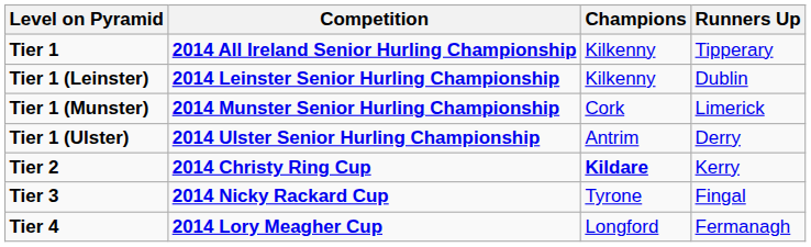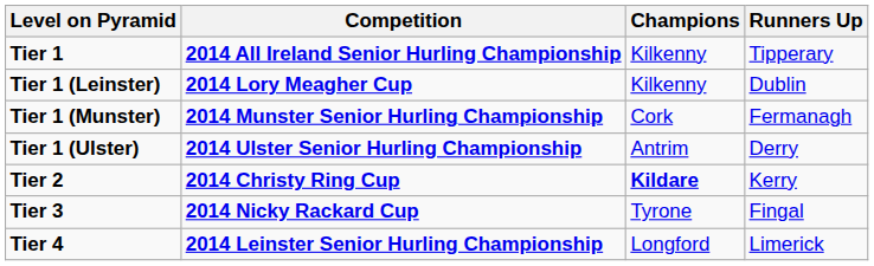Tier 1 (Leinster) | Competition: 2014 Leinster Senior Hurling Championship -> 2014 Lory Meagher Cup
Tier 1 (Munster) | Runners Up: Limerick -> Fermanagh
Tier 4 | Competition: 2014 Lory Meagher Cup -> 2014 Leinster Senior Hurling Championship
Tier 4 | Runners Up: Fermanagh -> Limerick
